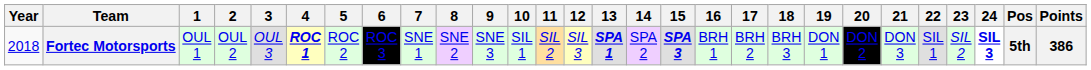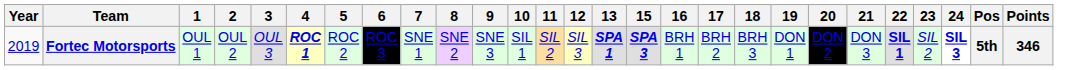- column: 14 | SPA 2
Fortec Motorsports | Year: 2018 -> 2019
Fortec Motorsports | 22: normal -> bold
Fortec Motorsports | Points: 386 -> 346
